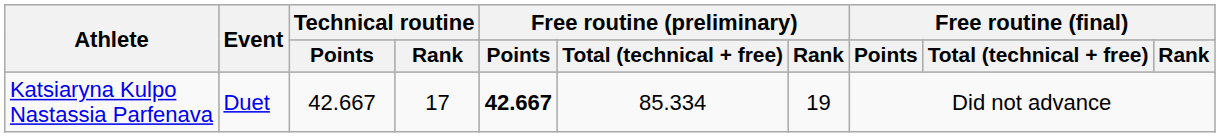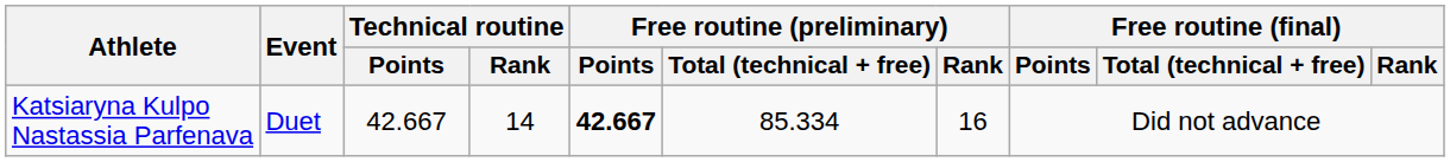Katsiaryna Kulpo Nastassia Parfenava | Technical routine / Rank: 17 -> 14
Katsiaryna Kulpo Nastassia Parfenava | Free routine (preliminary) / Rank: 19 -> 16
